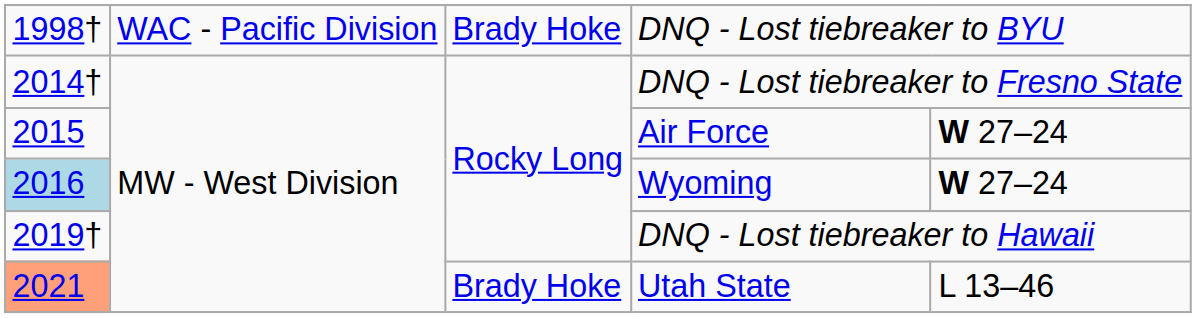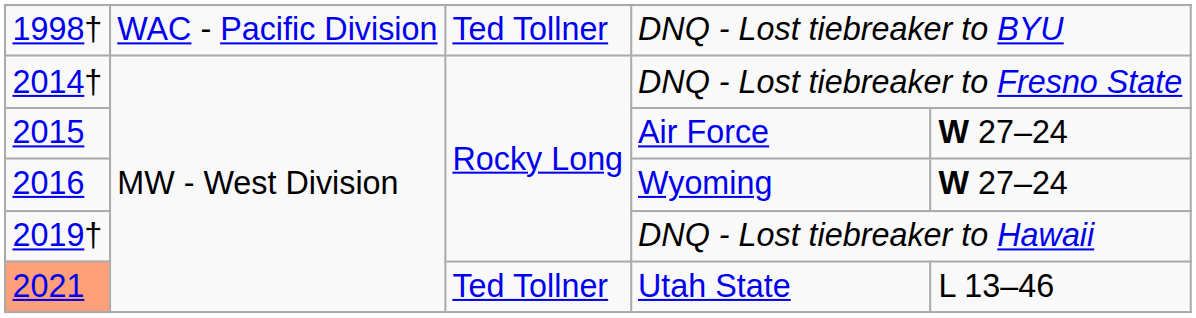DNQ - Lost tiebreaker to BYU | column 3: Brady Hoke -> Ted Tollner
Wyoming | column 1: lightblue background -> no background
Utah State | column 3: Brady Hoke -> Ted Tollner
